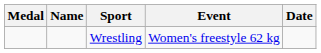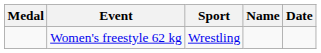columns swapped: Name <-> Event
